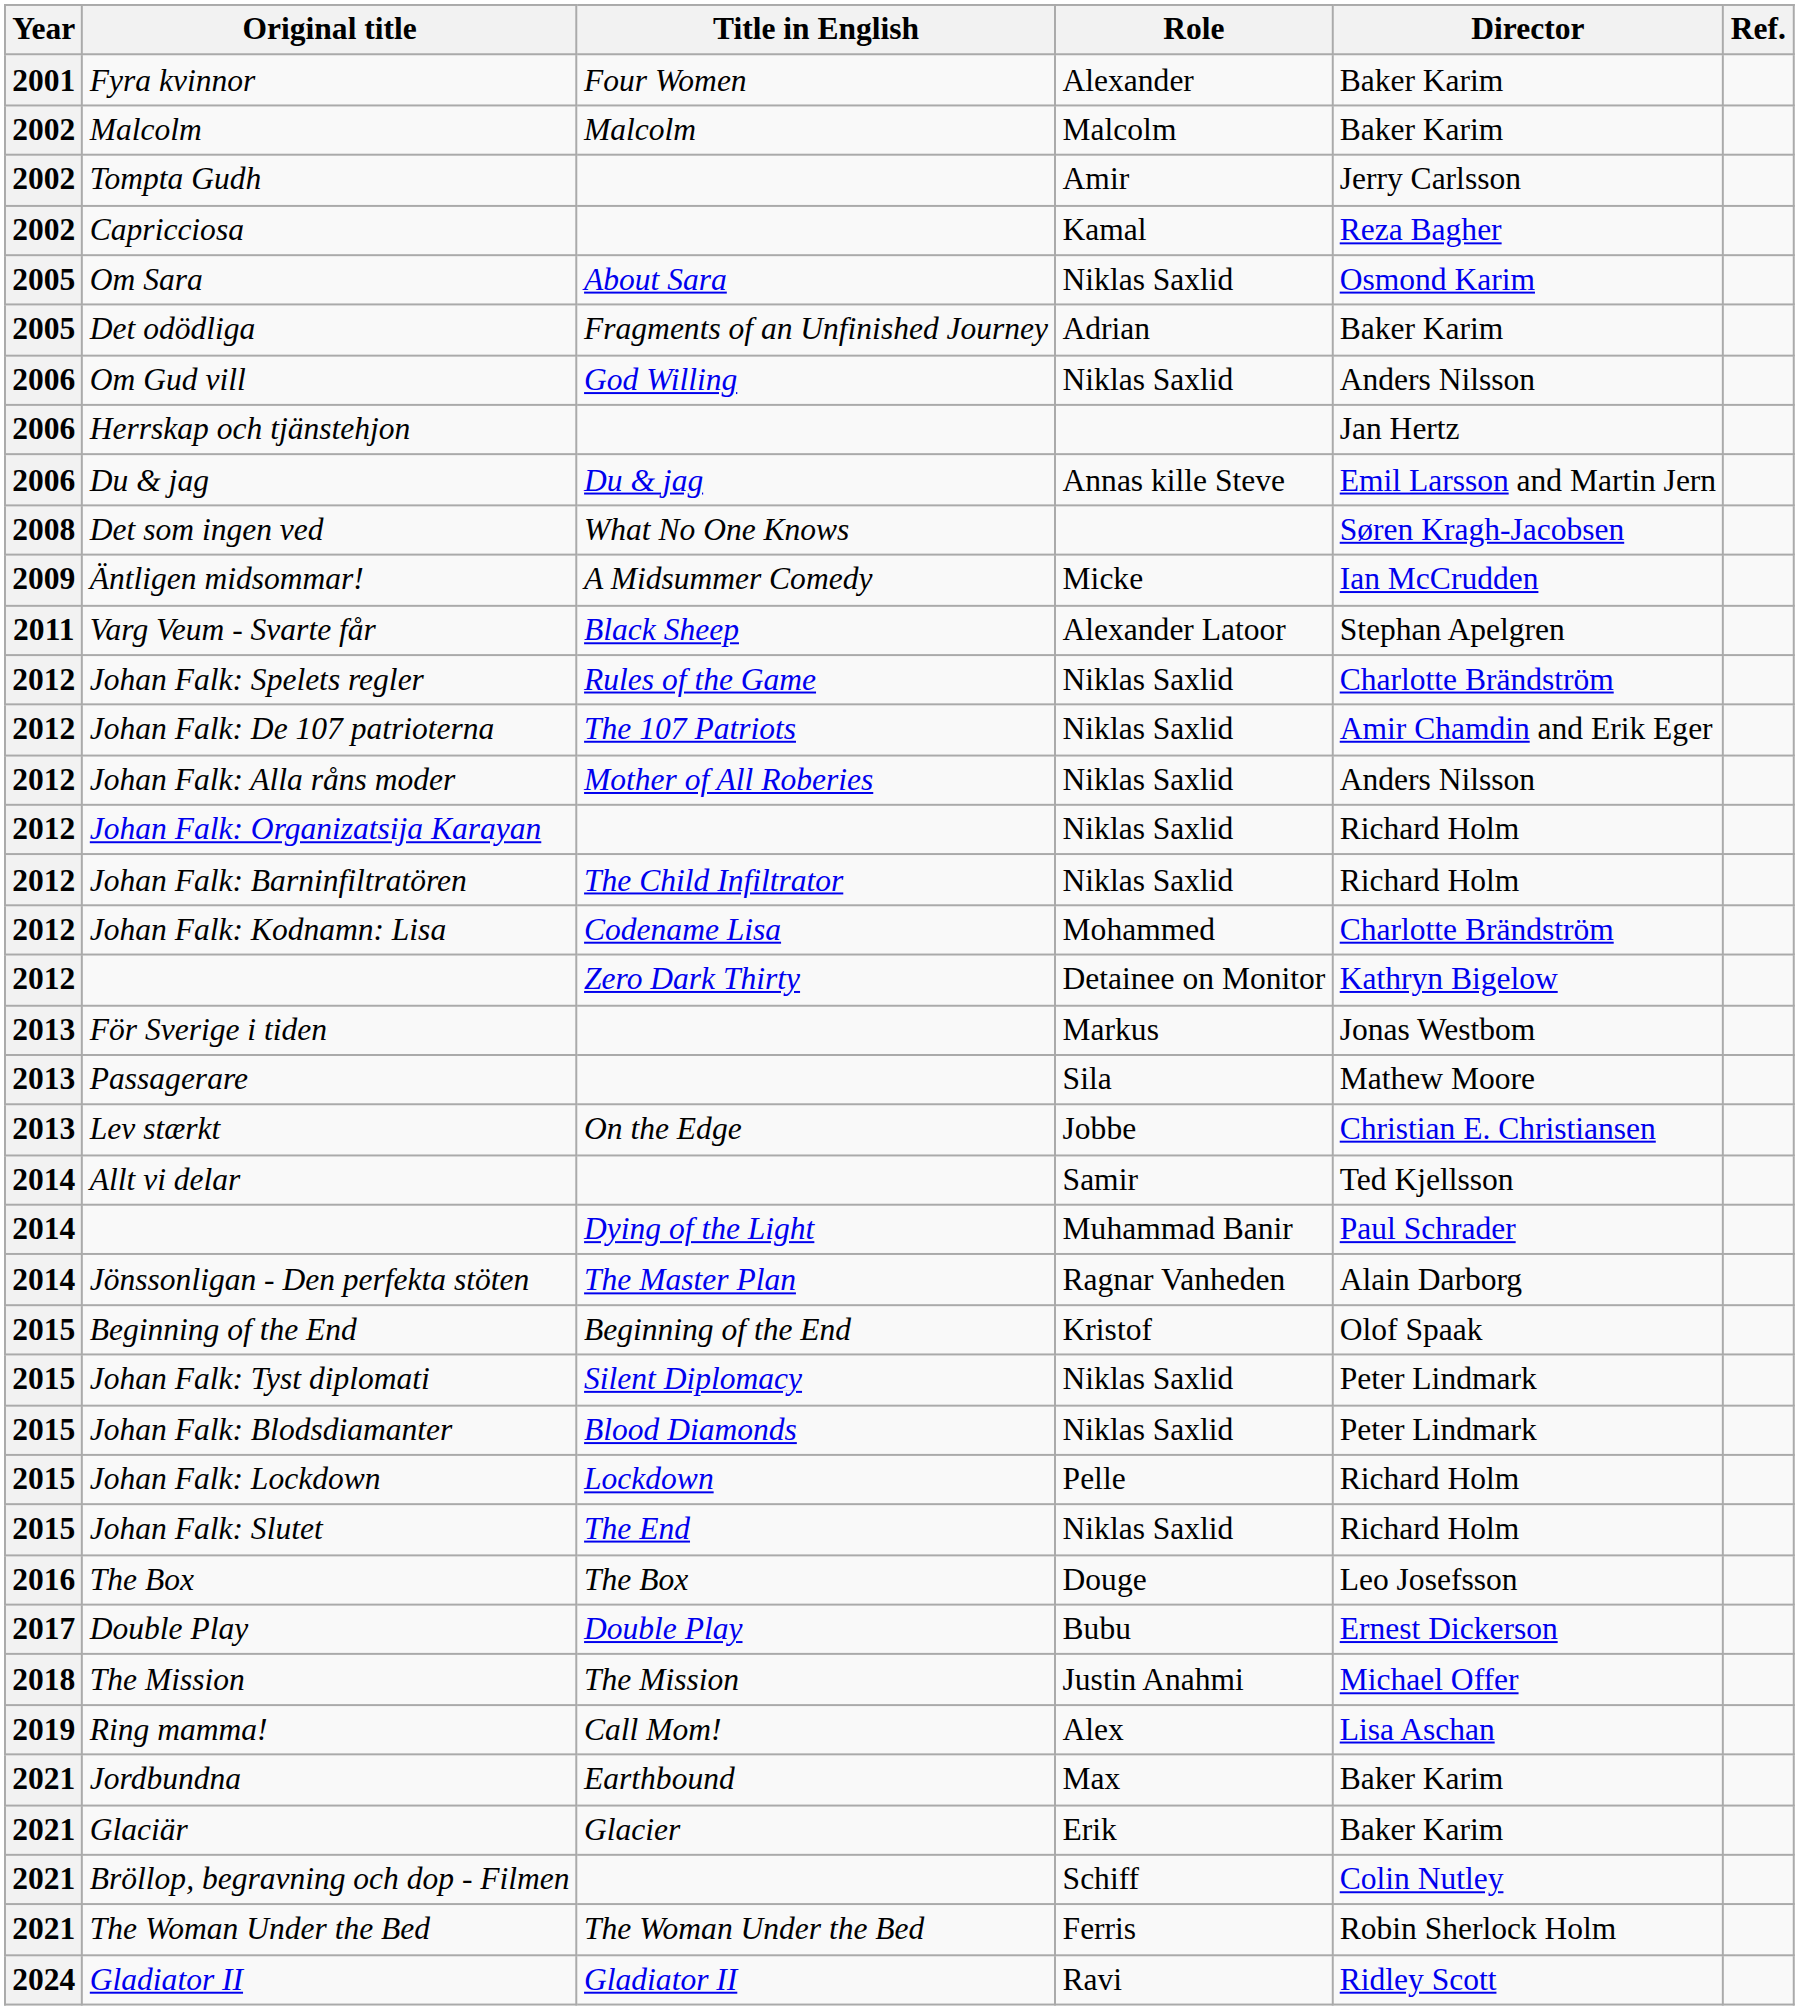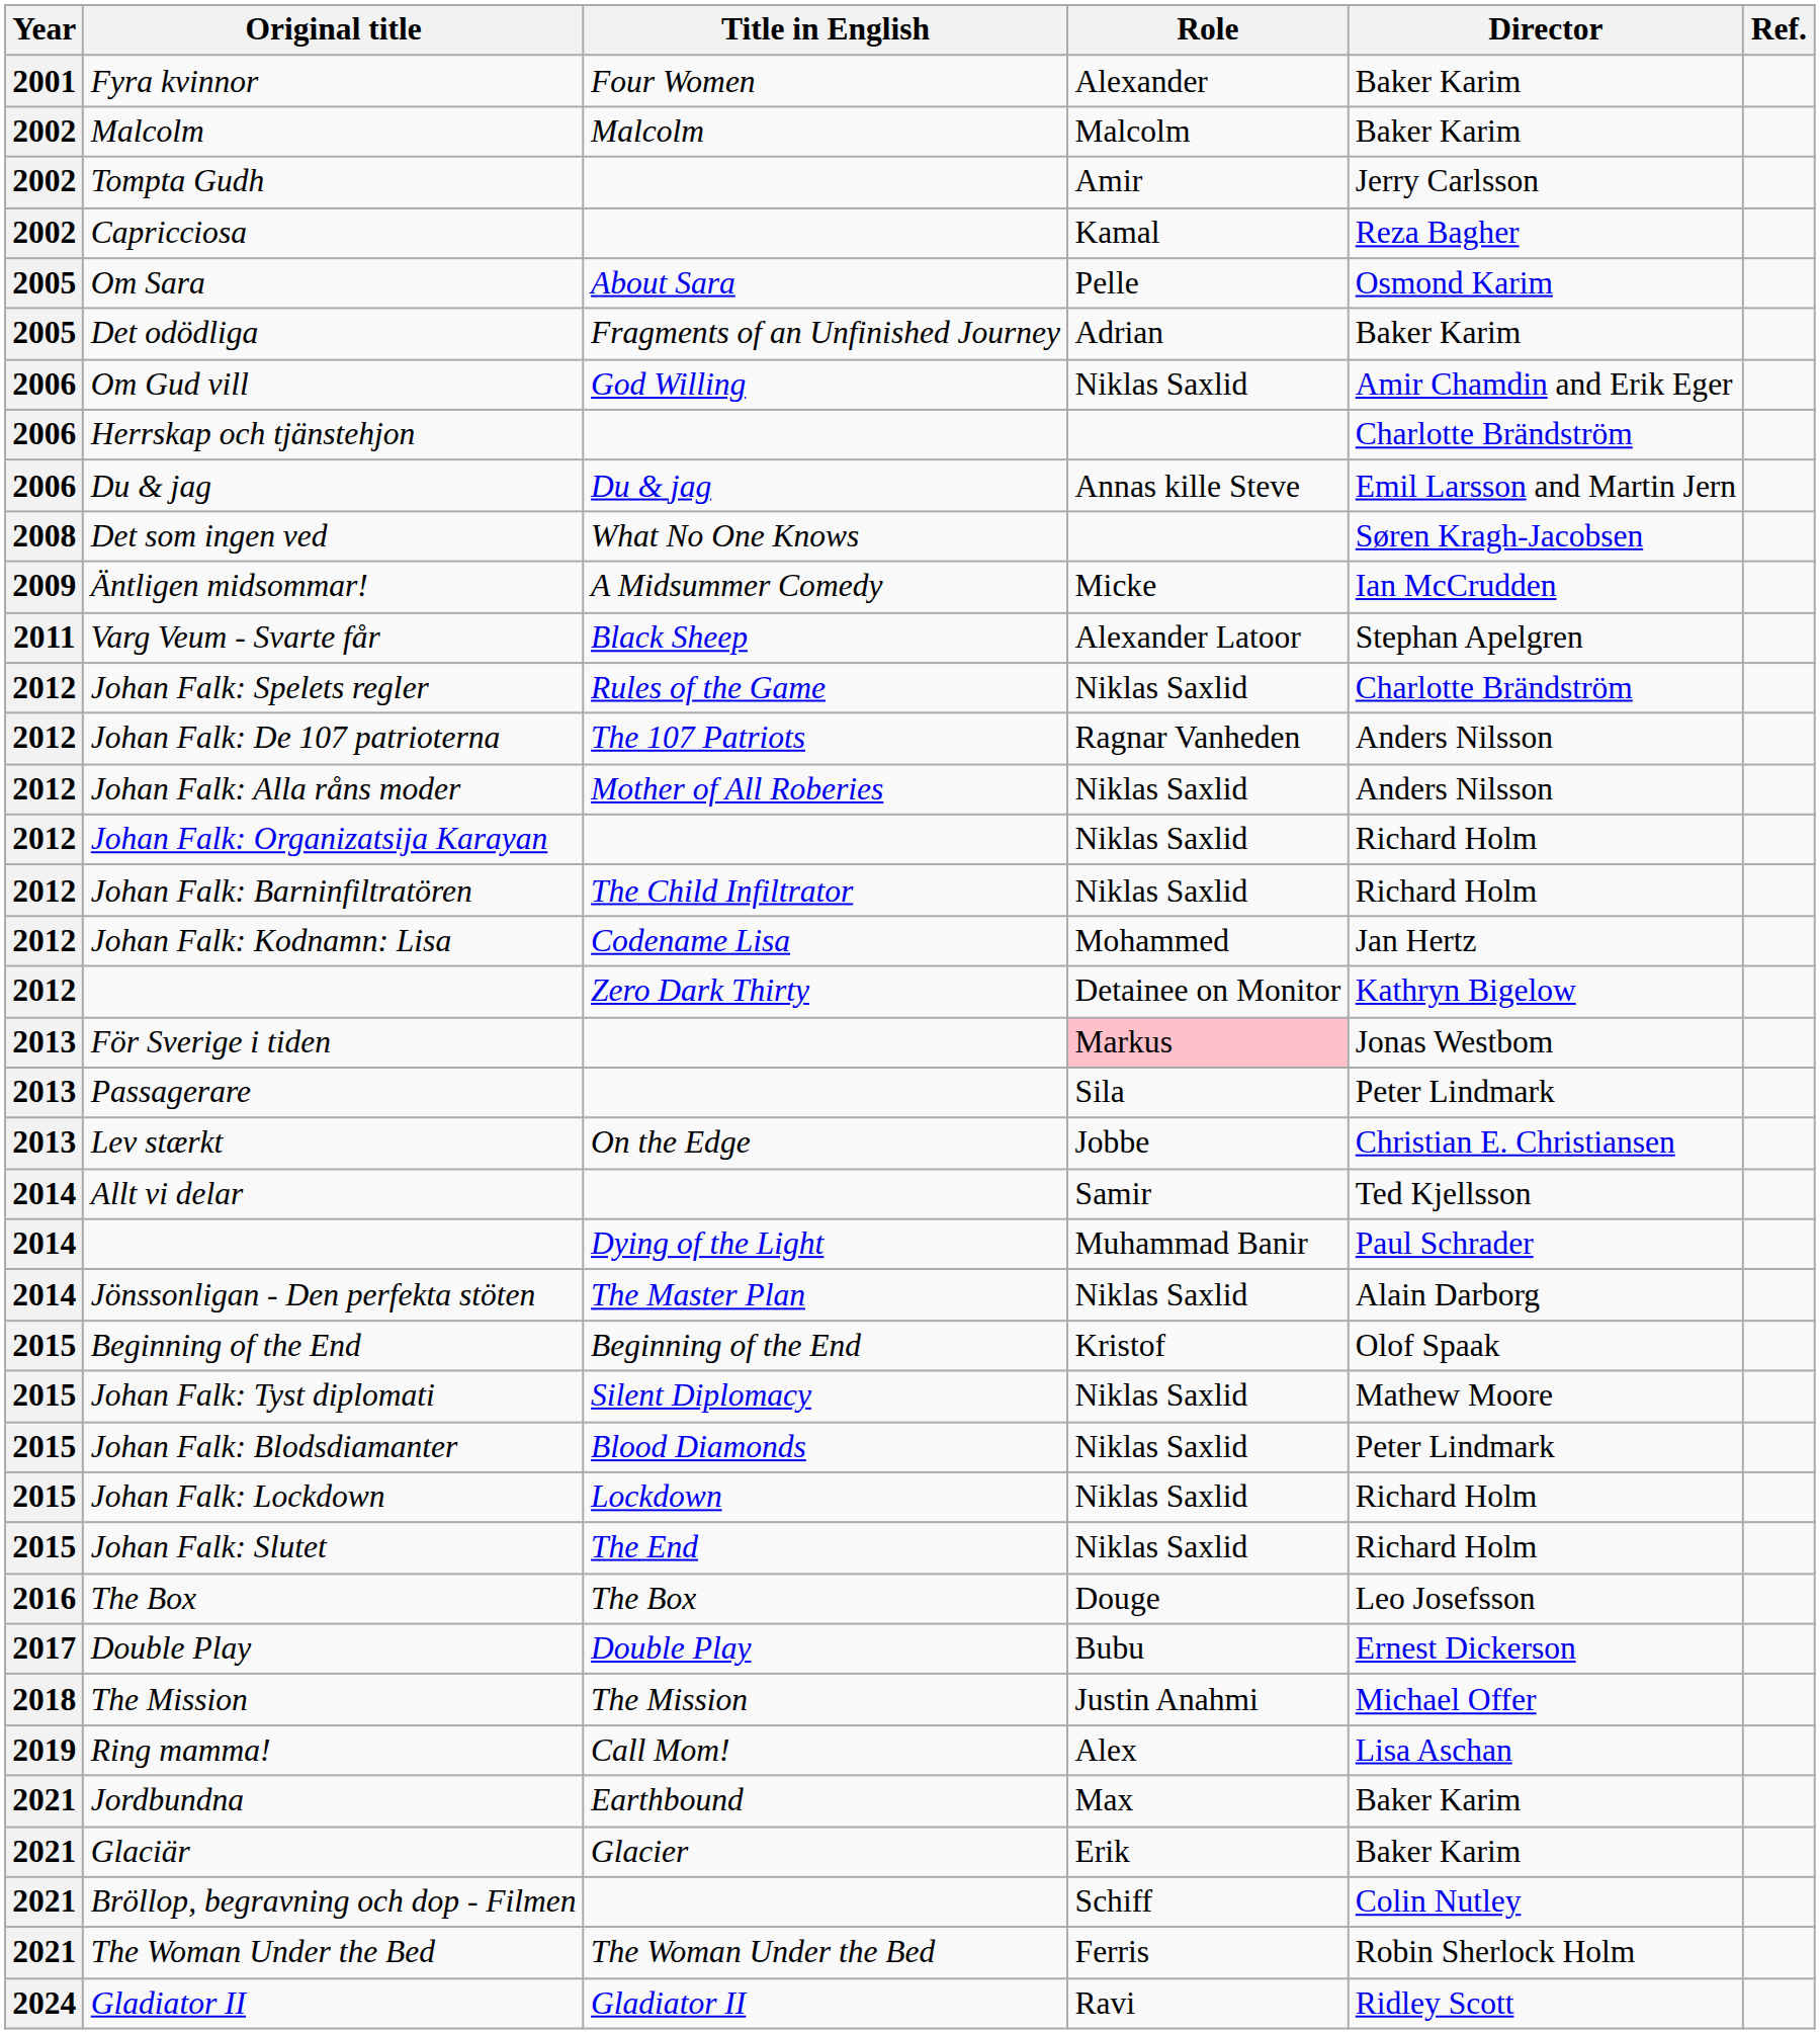Om Sara | Role: Niklas Saxlid -> Pelle
Om Gud vill | Director: Anders Nilsson -> Amir Chamdin and Erik Eger
Herrskap och tjänstehjon | Director: Jan Hertz -> Charlotte Brändström
Johan Falk: De 107 patrioterna | Role: Niklas Saxlid -> Ragnar Vanheden
Johan Falk: De 107 patrioterna | Director: Amir Chamdin and Erik Eger -> Anders Nilsson
Johan Falk: Kodnamn: Lisa | Director: Charlotte Brändström -> Jan Hertz
För Sverige i tiden | Role: no background -> pink background
Passagerare | Director: Mathew Moore -> Peter Lindmark
Jönssonligan - Den perfekta stöten | Role: Ragnar Vanheden -> Niklas Saxlid
Johan Falk: Tyst diplomati | Director: Peter Lindmark -> Mathew Moore
Johan Falk: Lockdown | Role: Pelle -> Niklas Saxlid
